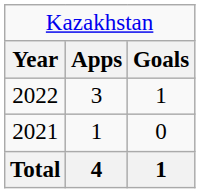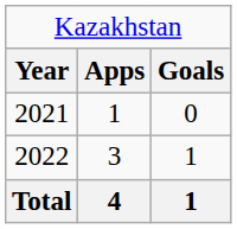rows swapped: 2021 <-> 2022
